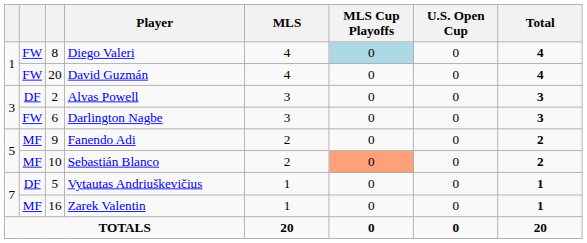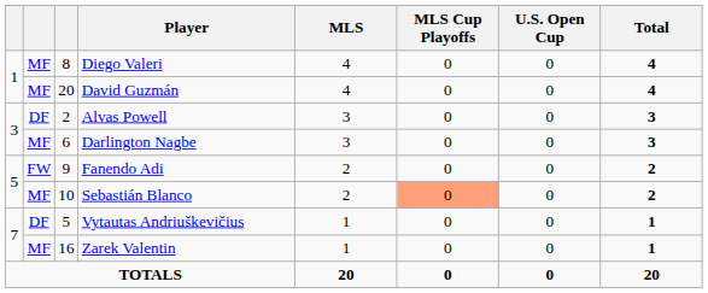Diego Valeri | column 2: FW -> MF
Diego Valeri | MLS Cup Playoffs: lightblue background -> no background
David Guzmán | column 2: FW -> MF
Darlington Nagbe | column 2: FW -> MF
Fanendo Adi | column 2: MF -> FW
